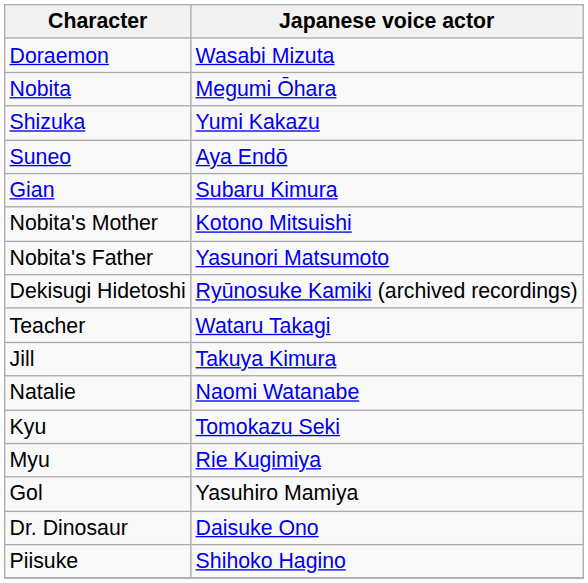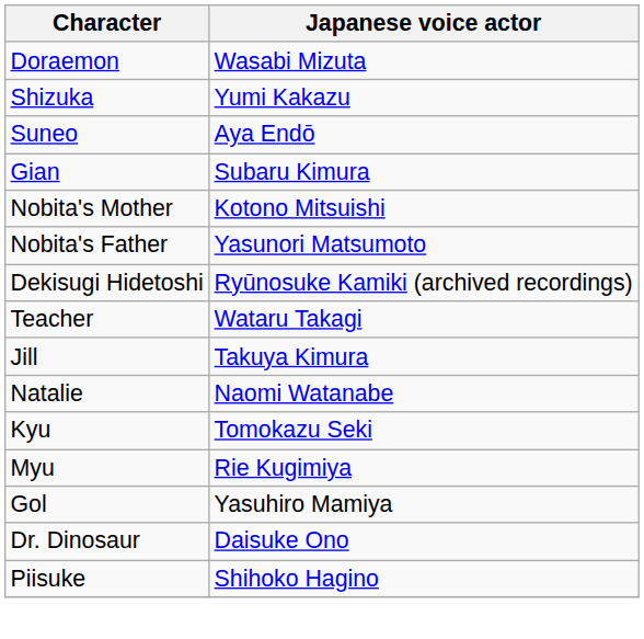- row: Nobita | Megumi Ōhara
